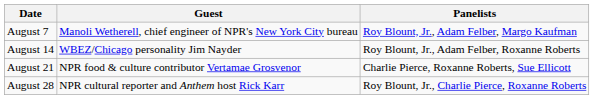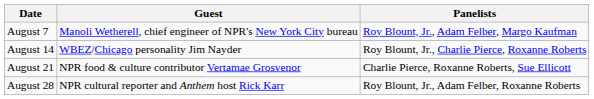August 14 | Panelists: Roy Blount, Jr., Adam Felber, Roxanne Roberts -> Roy Blount, Jr., Charlie Pierce, Roxanne Roberts
August 28 | Panelists: Roy Blount, Jr., Charlie Pierce, Roxanne Roberts -> Roy Blount, Jr., Adam Felber, Roxanne Roberts
